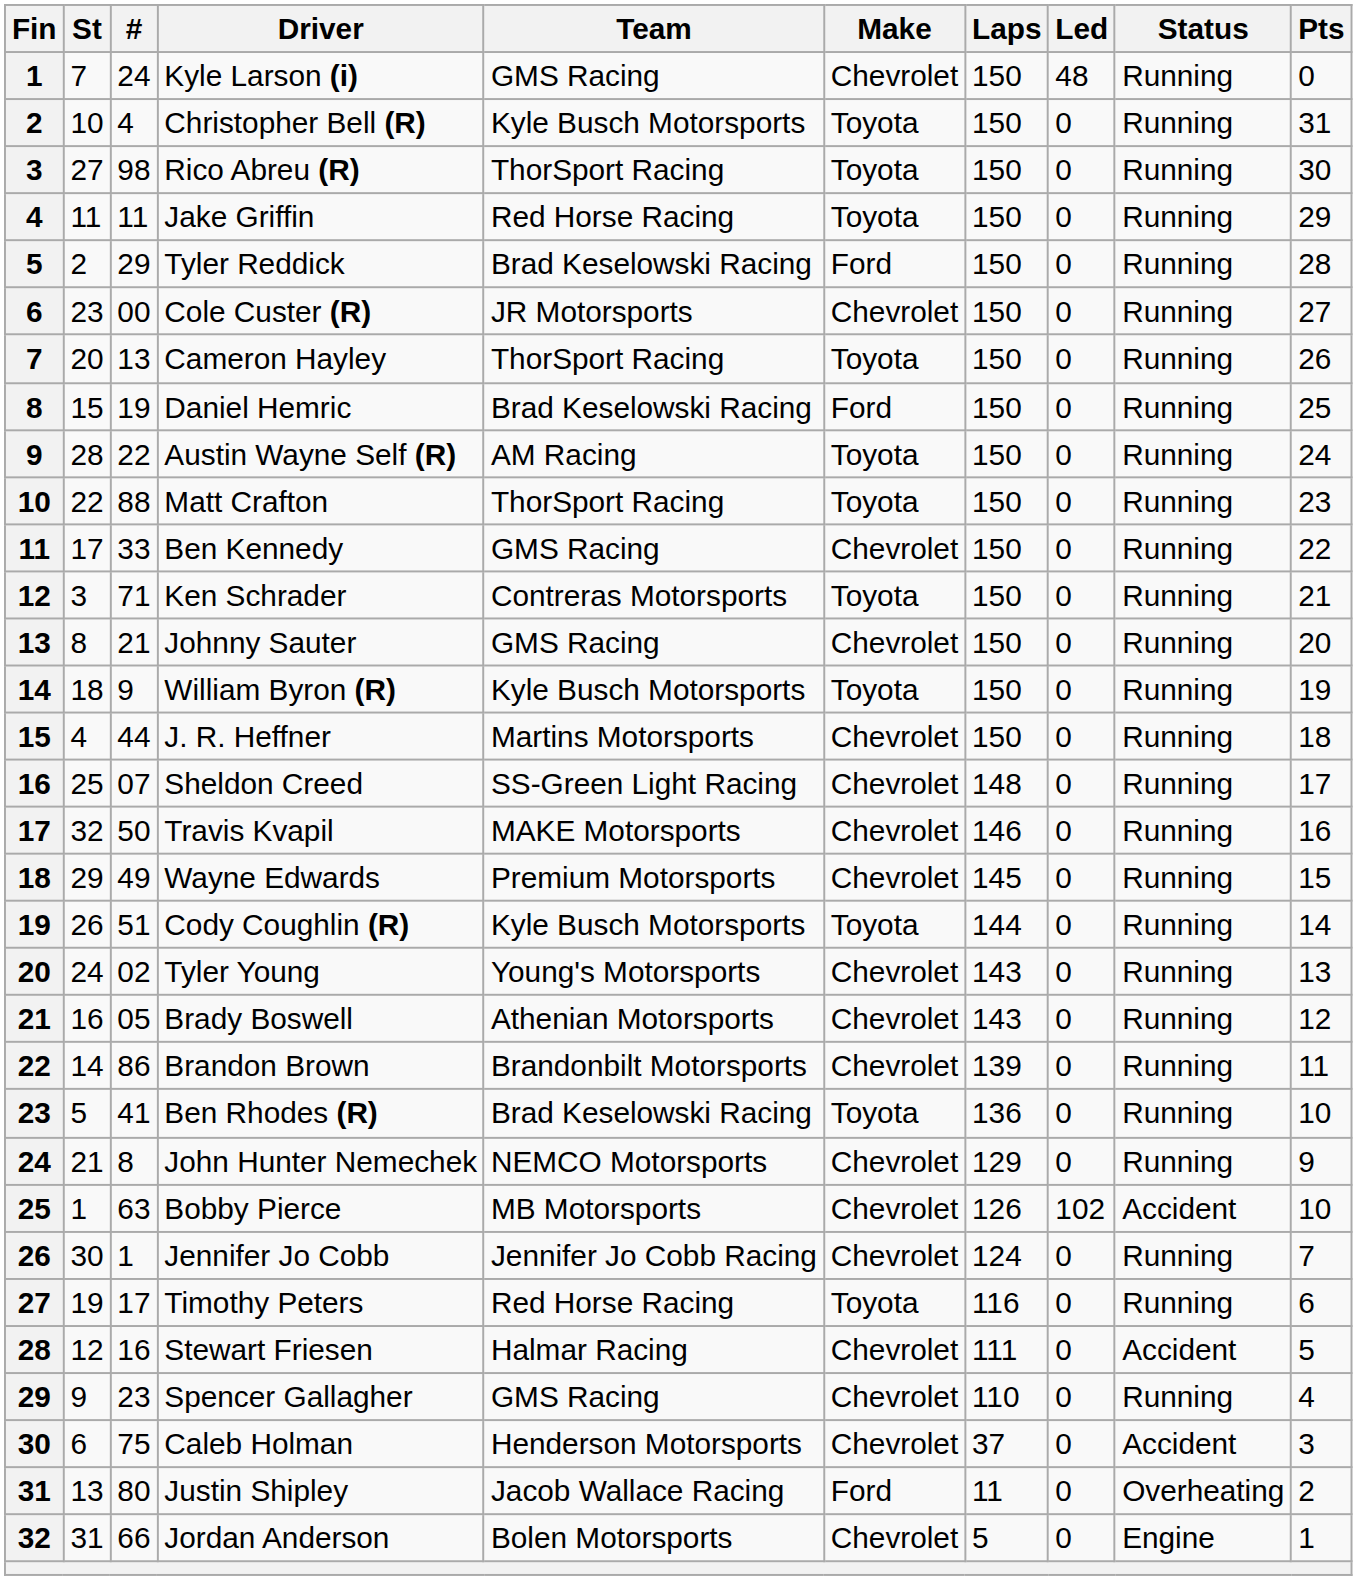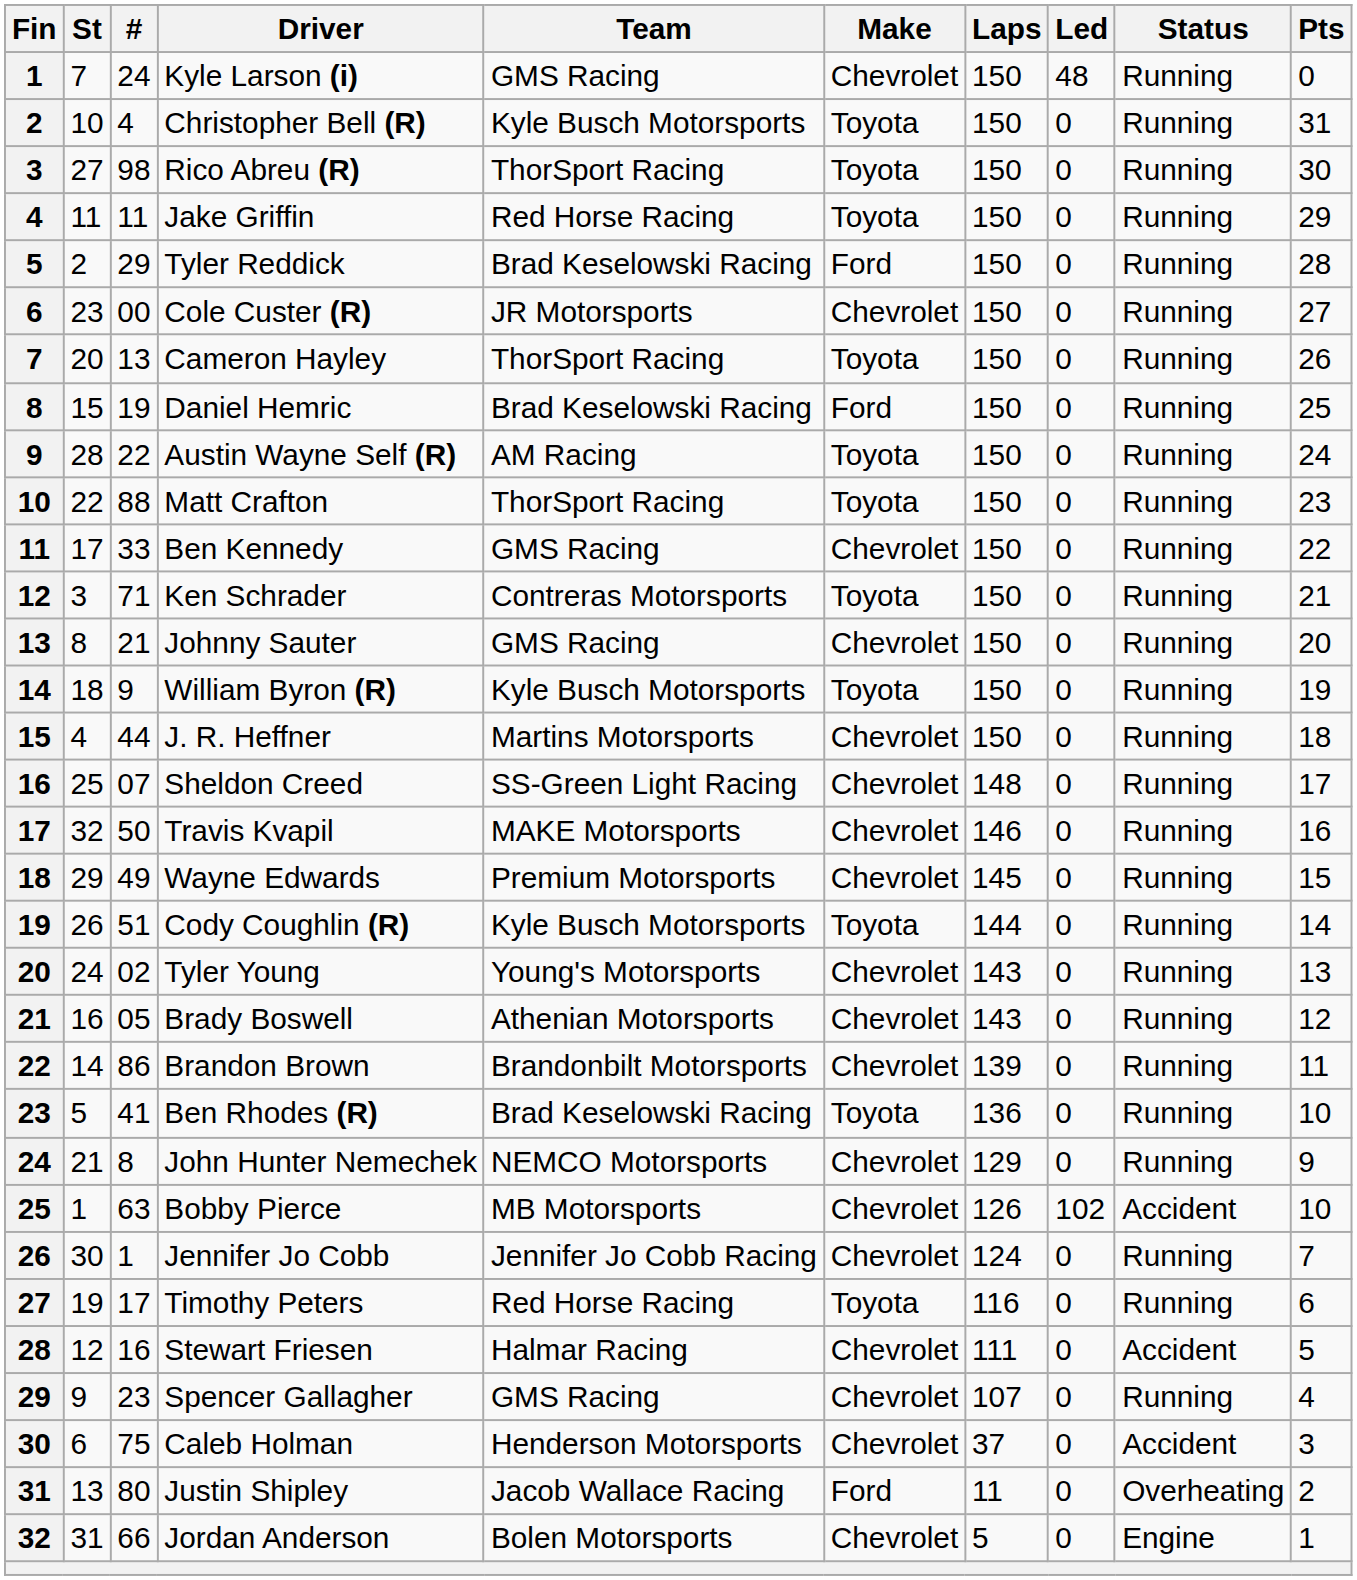Spencer Gallagher | Laps: 110 -> 107
